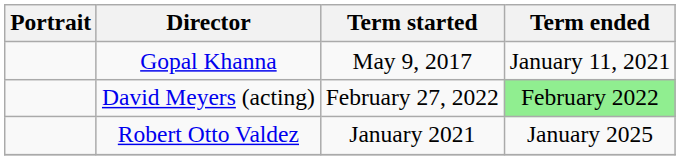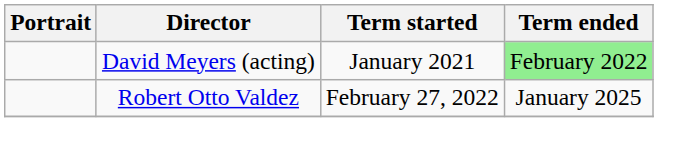- row: Gopal Khanna | May 9, 2017 | January 11, 2021
David Meyers (acting) | Term started: February 27, 2022 -> January 2021
Robert Otto Valdez | Term started: January 2021 -> February 27, 2022
